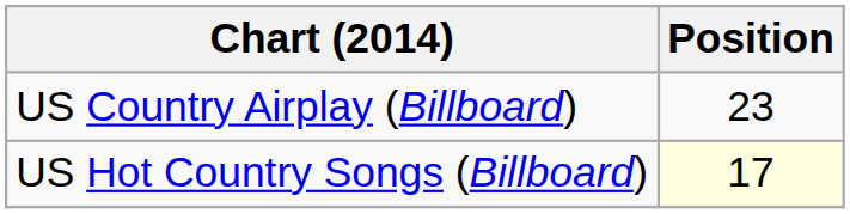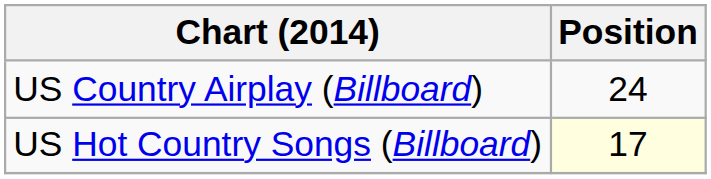US Country Airplay (Billboard) | Position: 23 -> 24
